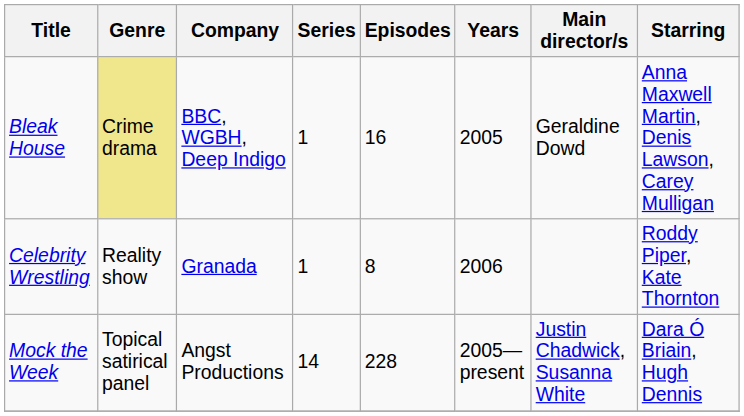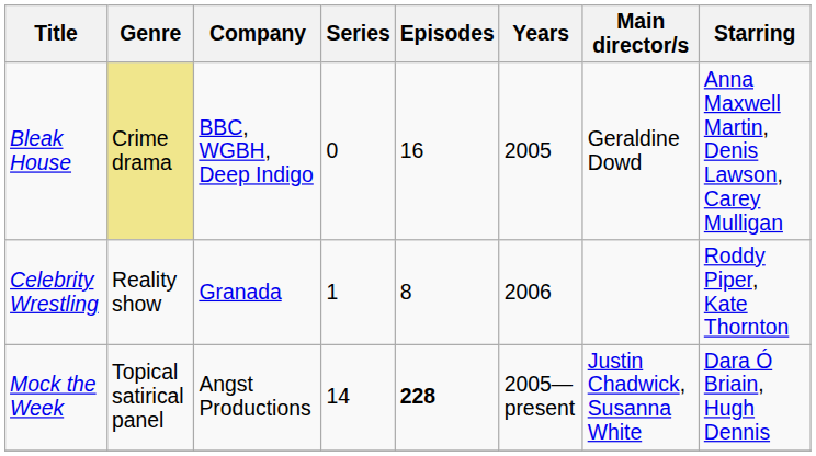Bleak House | Series: 1 -> 0
Mock the Week | Episodes: normal -> bold
